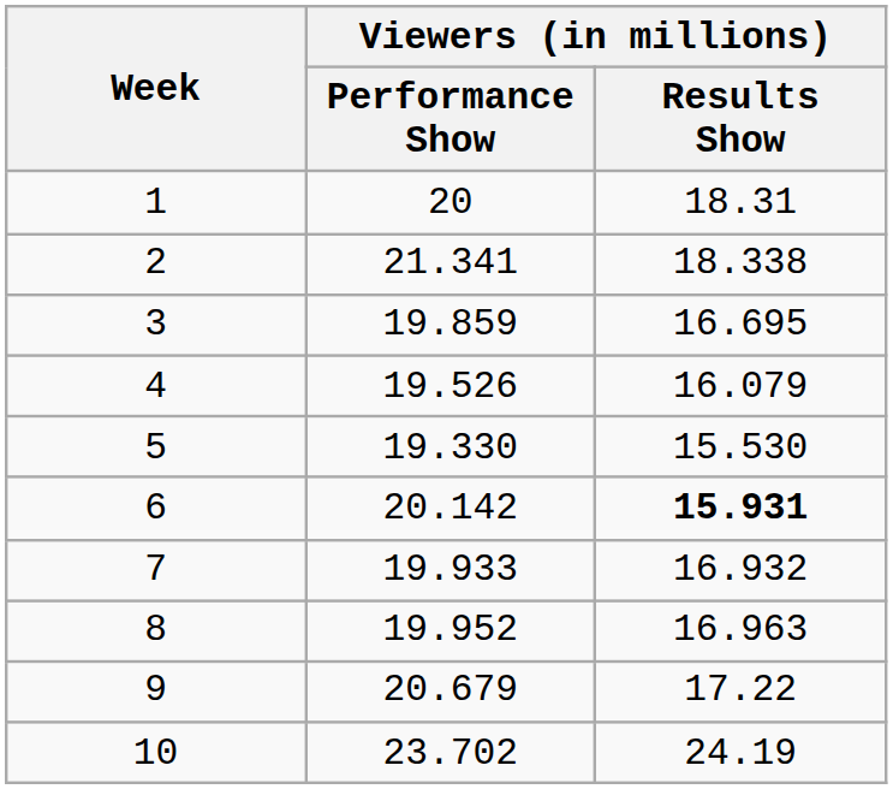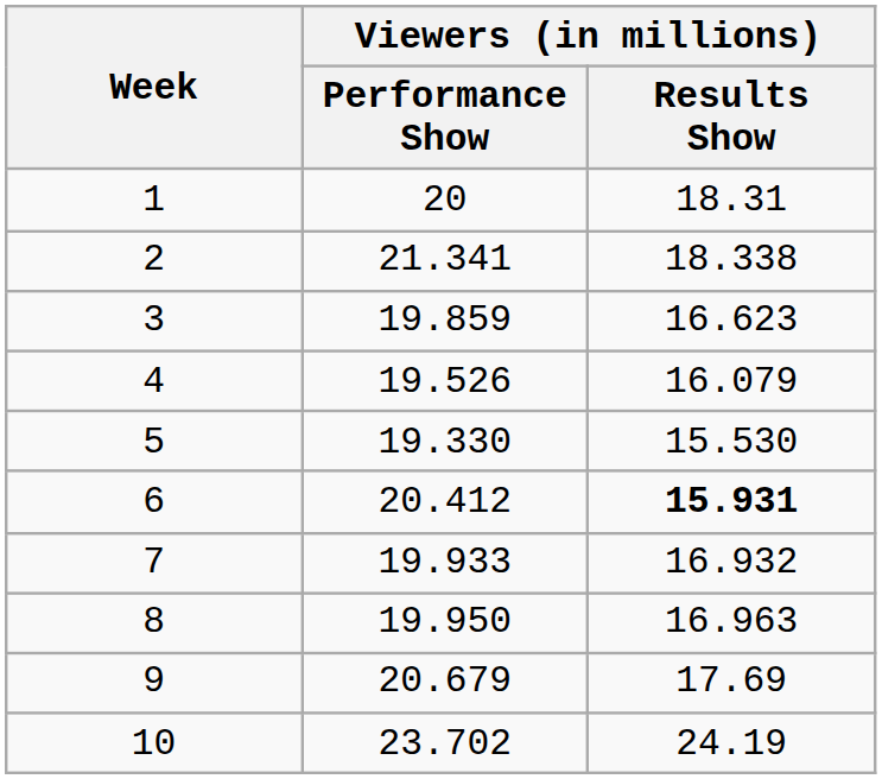3 | Viewers (in millions) / Results Show: 16.695 -> 16.623
6 | Viewers (in millions) / Performance Show: 20.142 -> 20.412
8 | Viewers (in millions) / Performance Show: 19.952 -> 19.950
9 | Viewers (in millions) / Results Show: 17.22 -> 17.69
